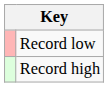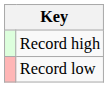rows swapped: Record high <-> Record low
